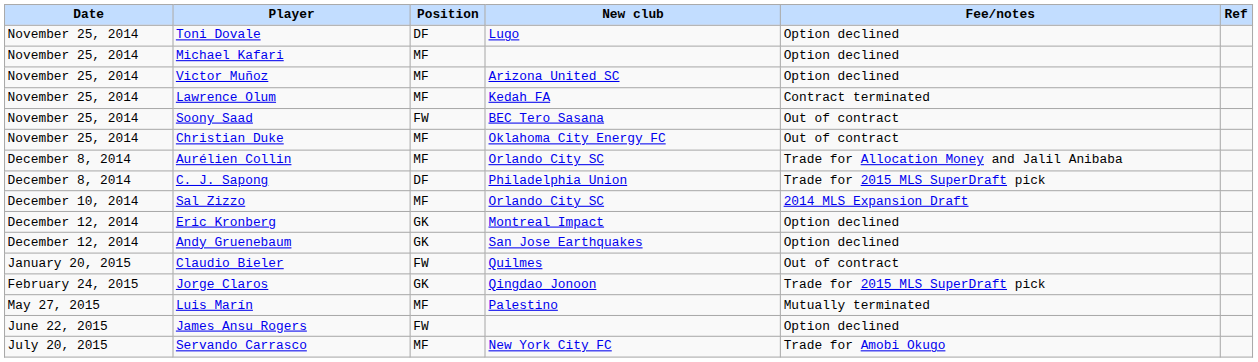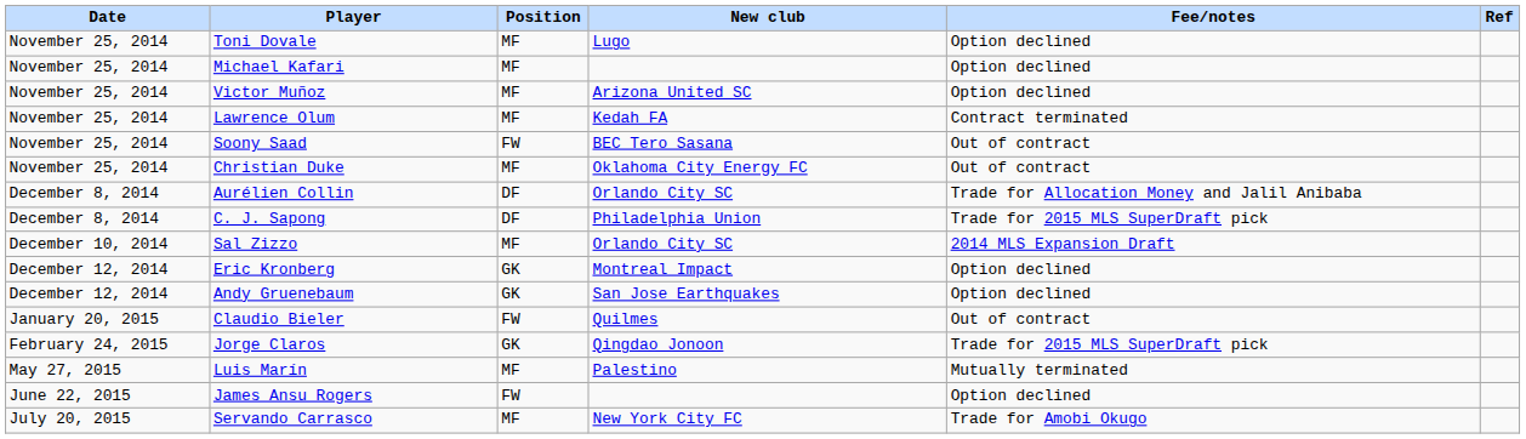Toni Dovale | Position: DF -> MF
Aurélien Collin | Position: MF -> DF
